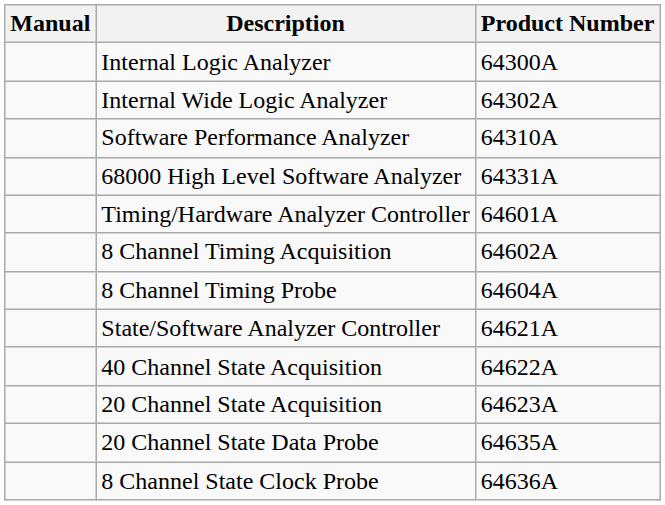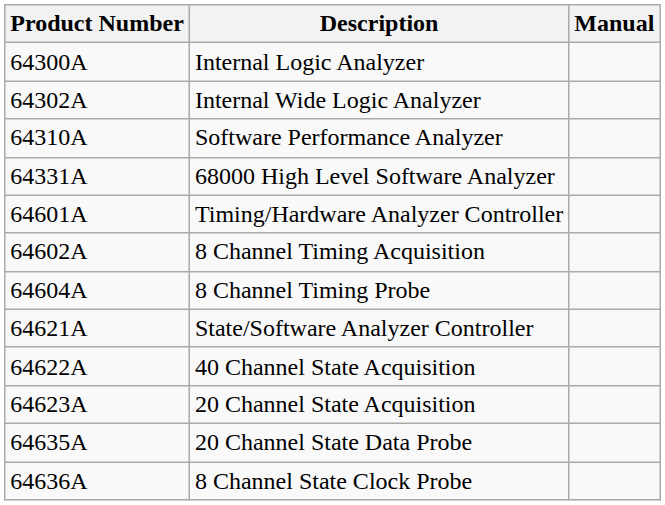columns swapped: Product Number <-> Manual
